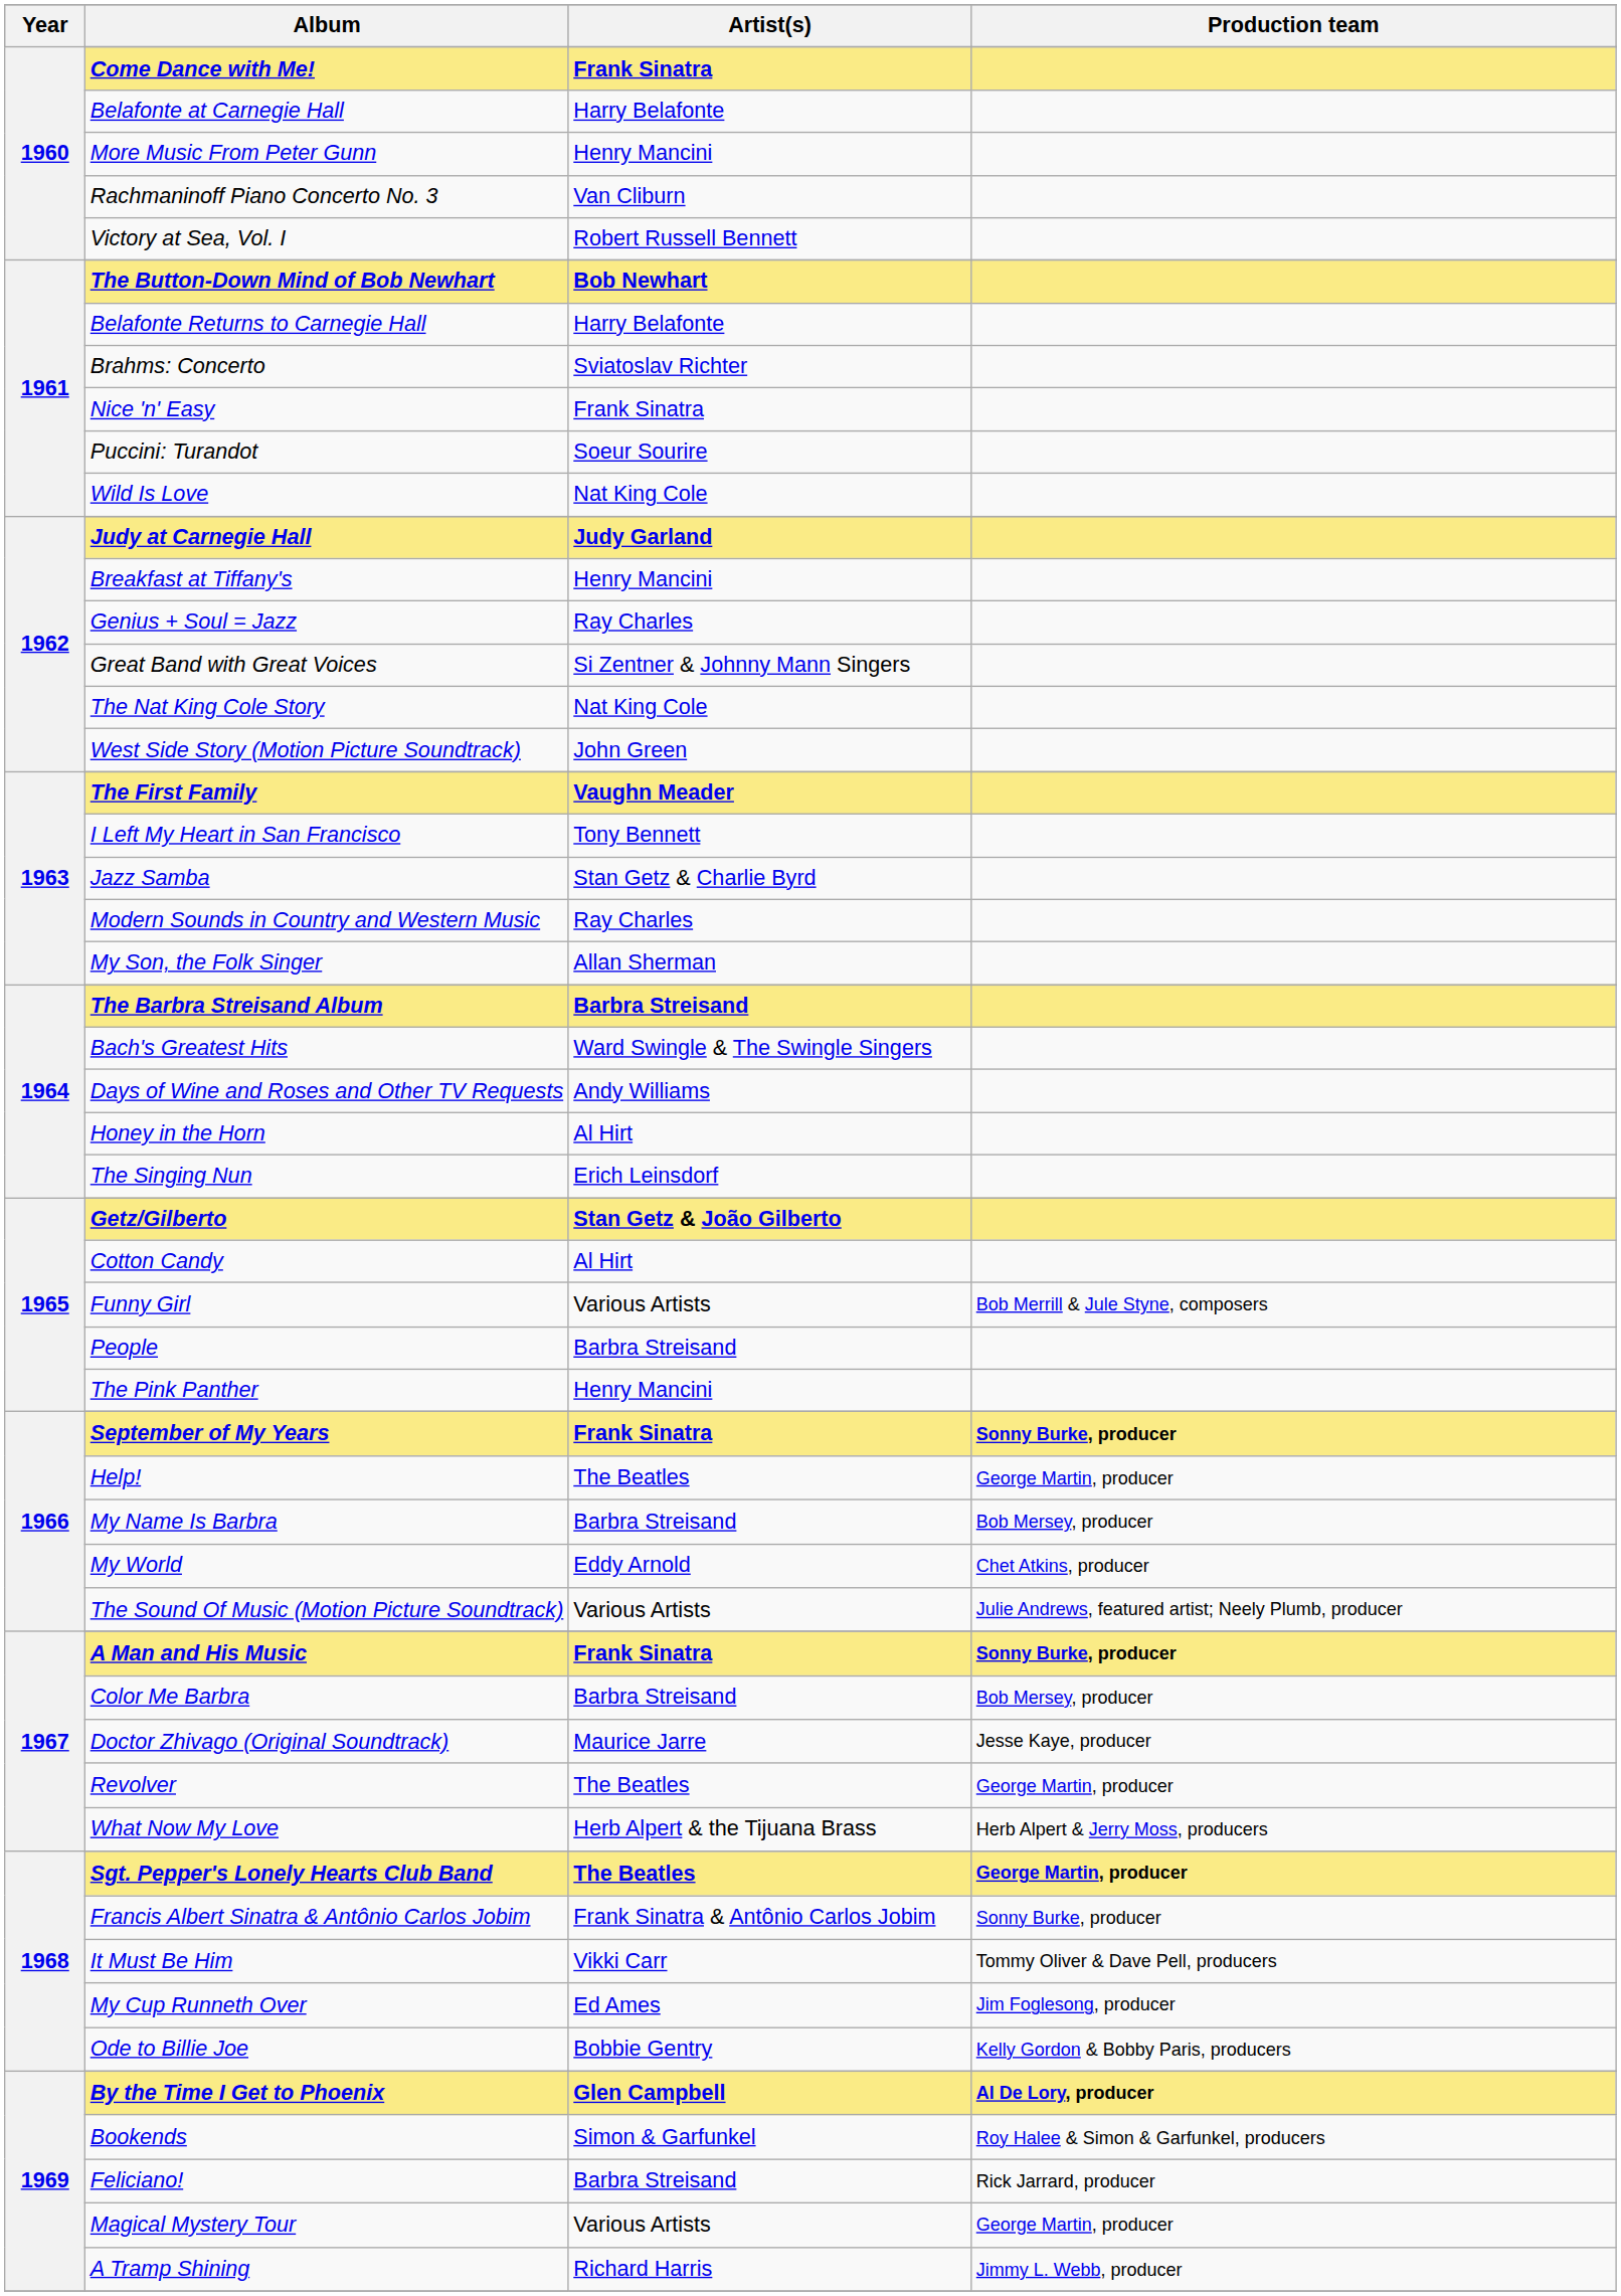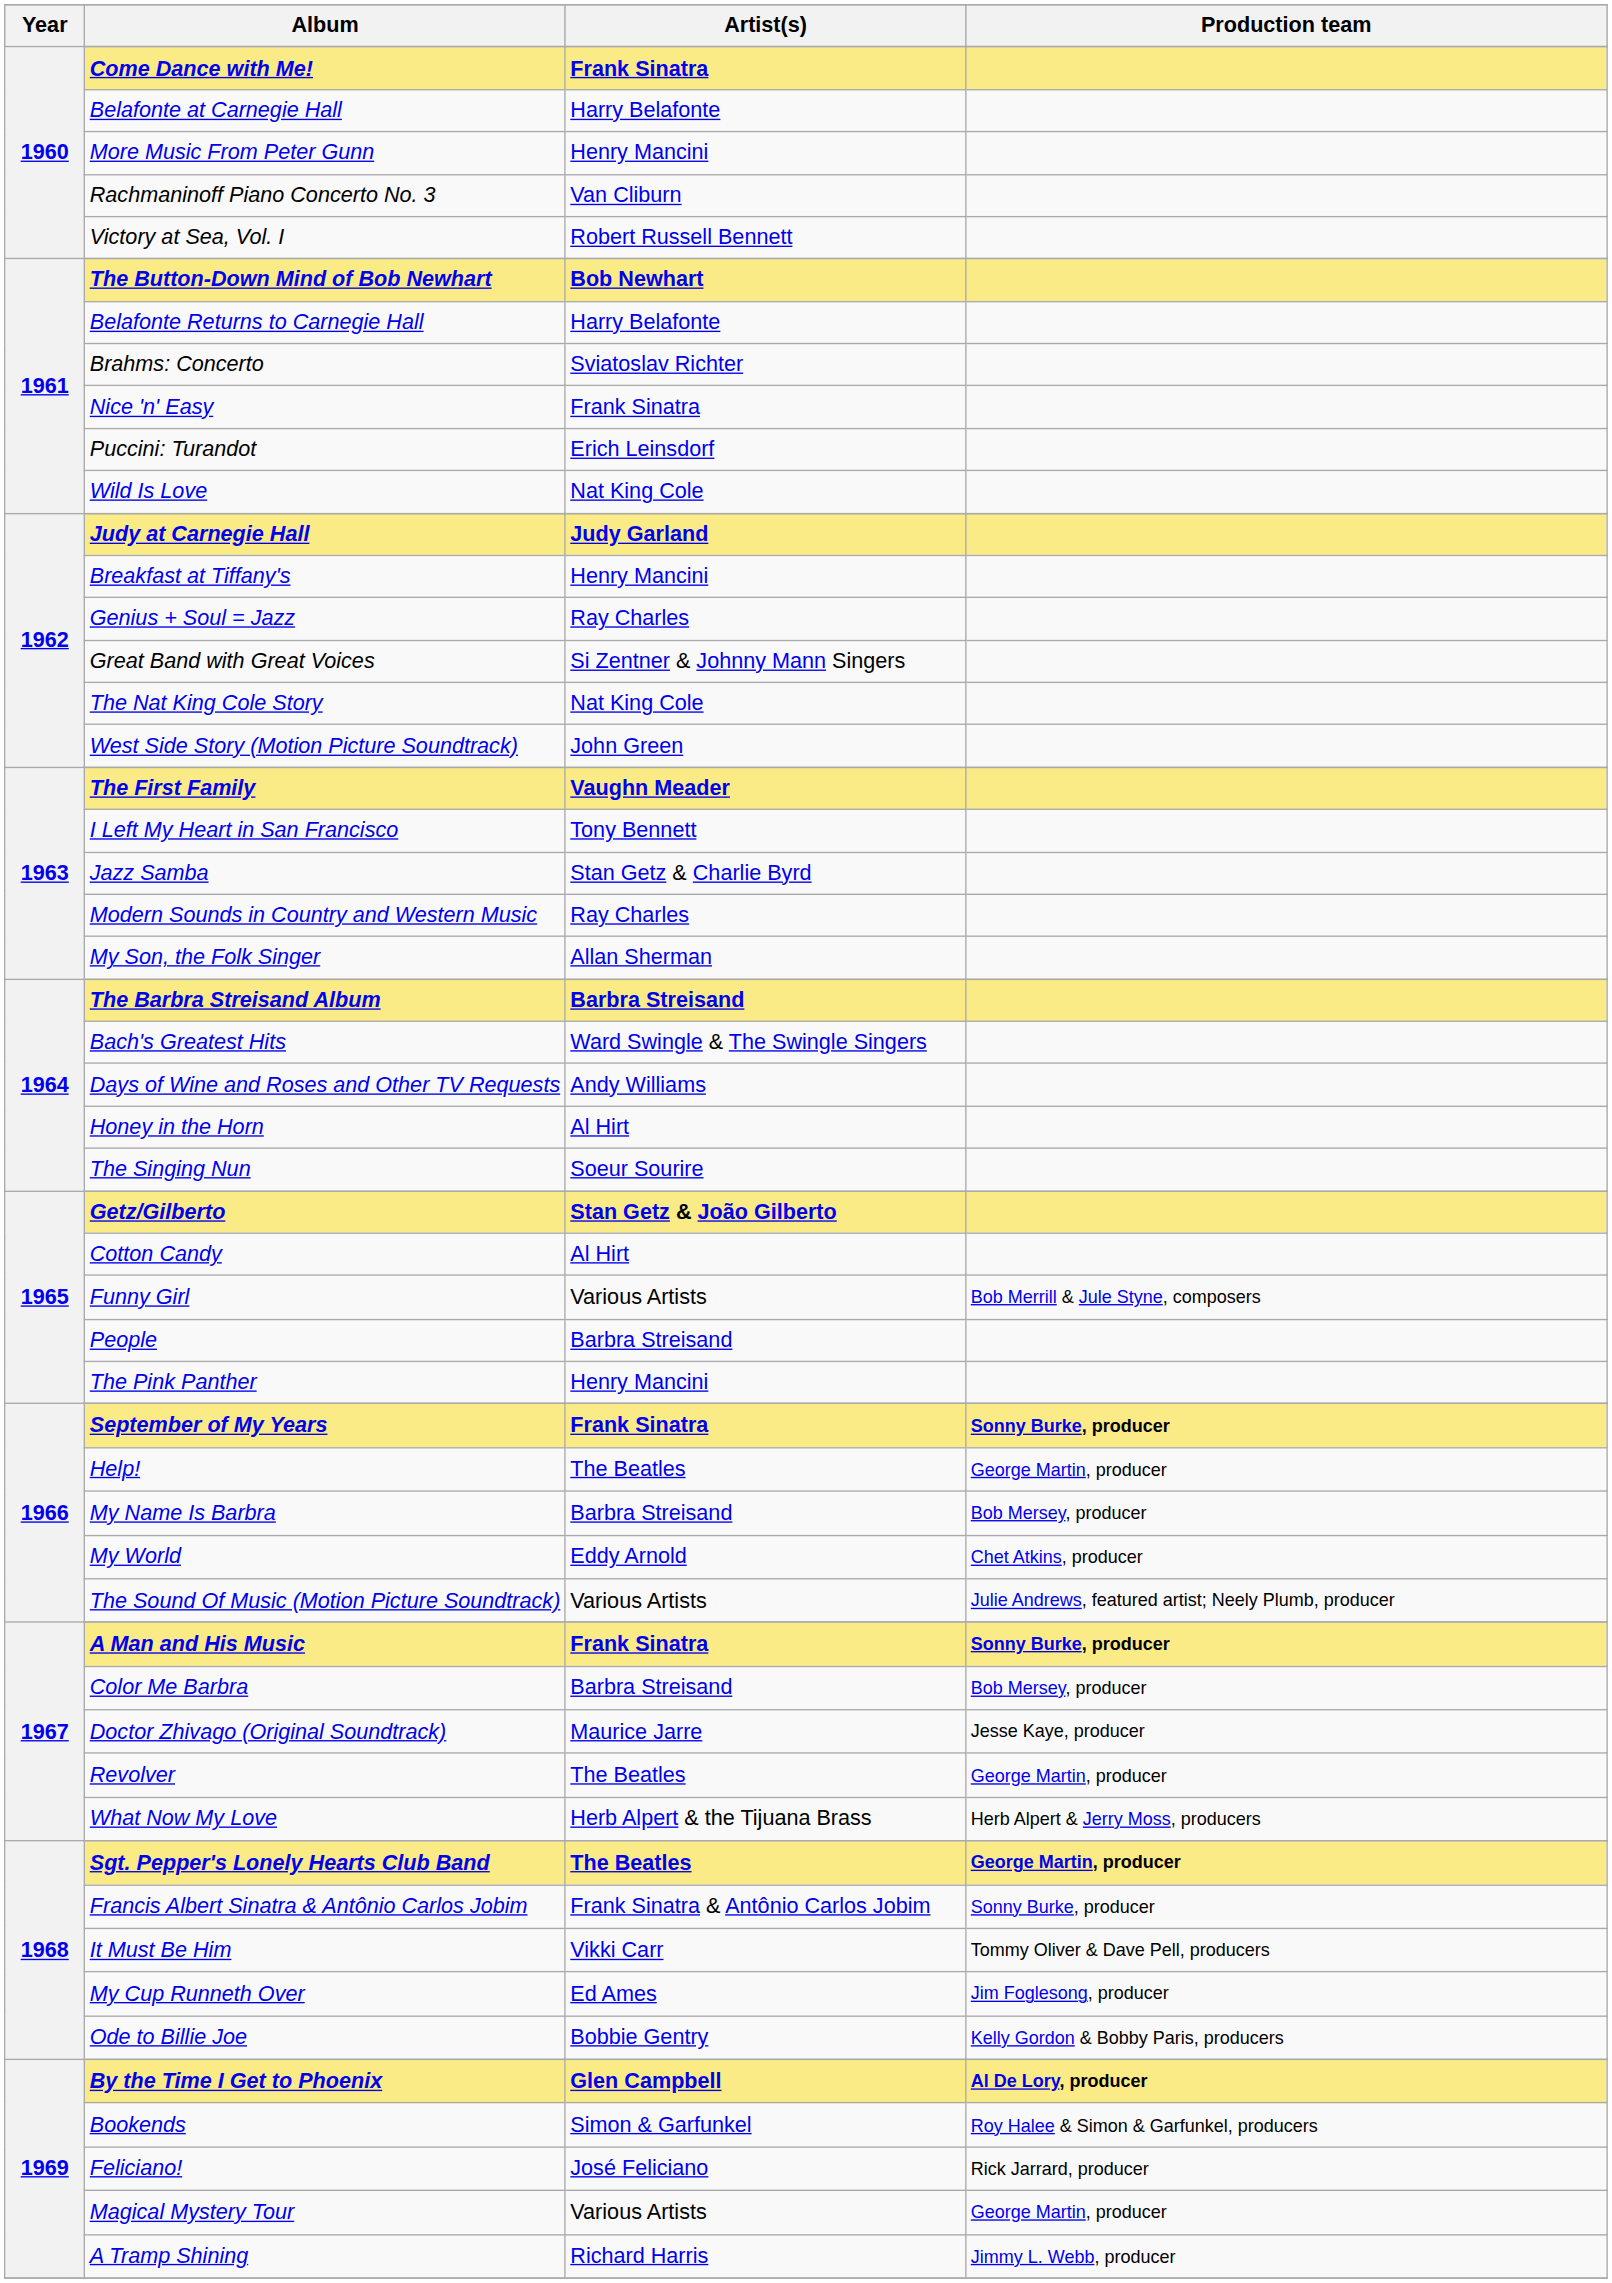Puccini: Turandot | Artist(s): Soeur Sourire -> Erich Leinsdorf
The Singing Nun | Artist(s): Erich Leinsdorf -> Soeur Sourire
Feliciano! | Artist(s): Barbra Streisand -> José Feliciano
